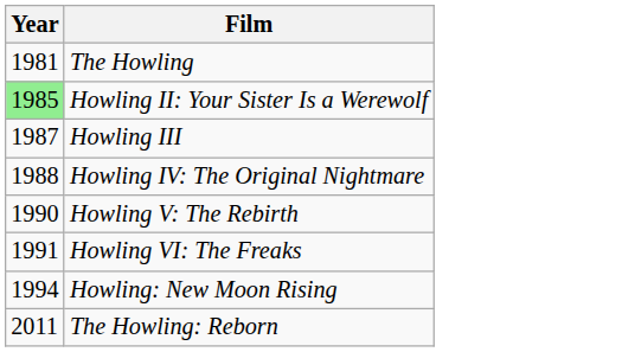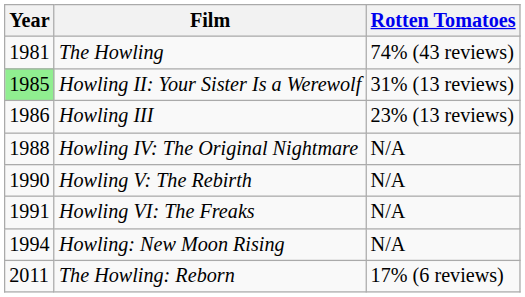+ column: Rotten Tomatoes | 74% (43 reviews) | 31% (13 reviews) | 23% (13 reviews) | N/A | N/A | N/A | N/A | 17% (6 reviews)
Howling III | Year: 1987 -> 1986
